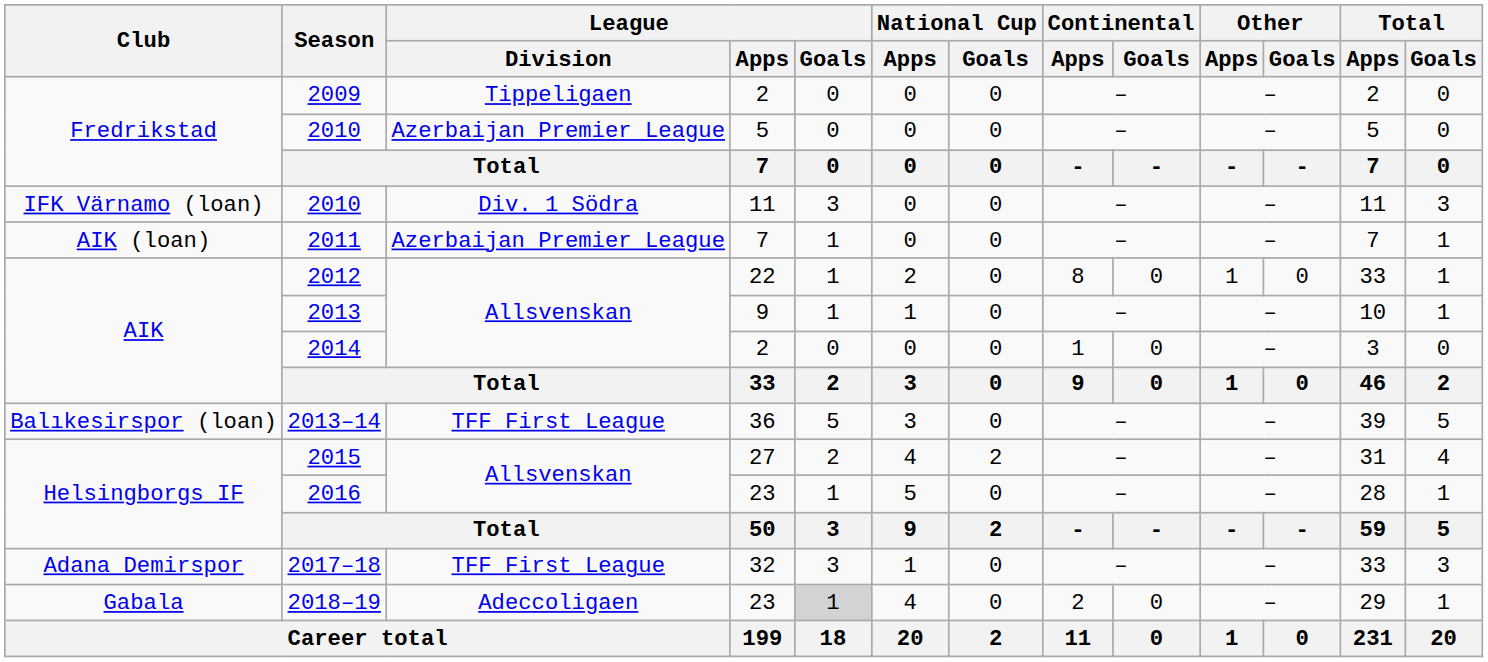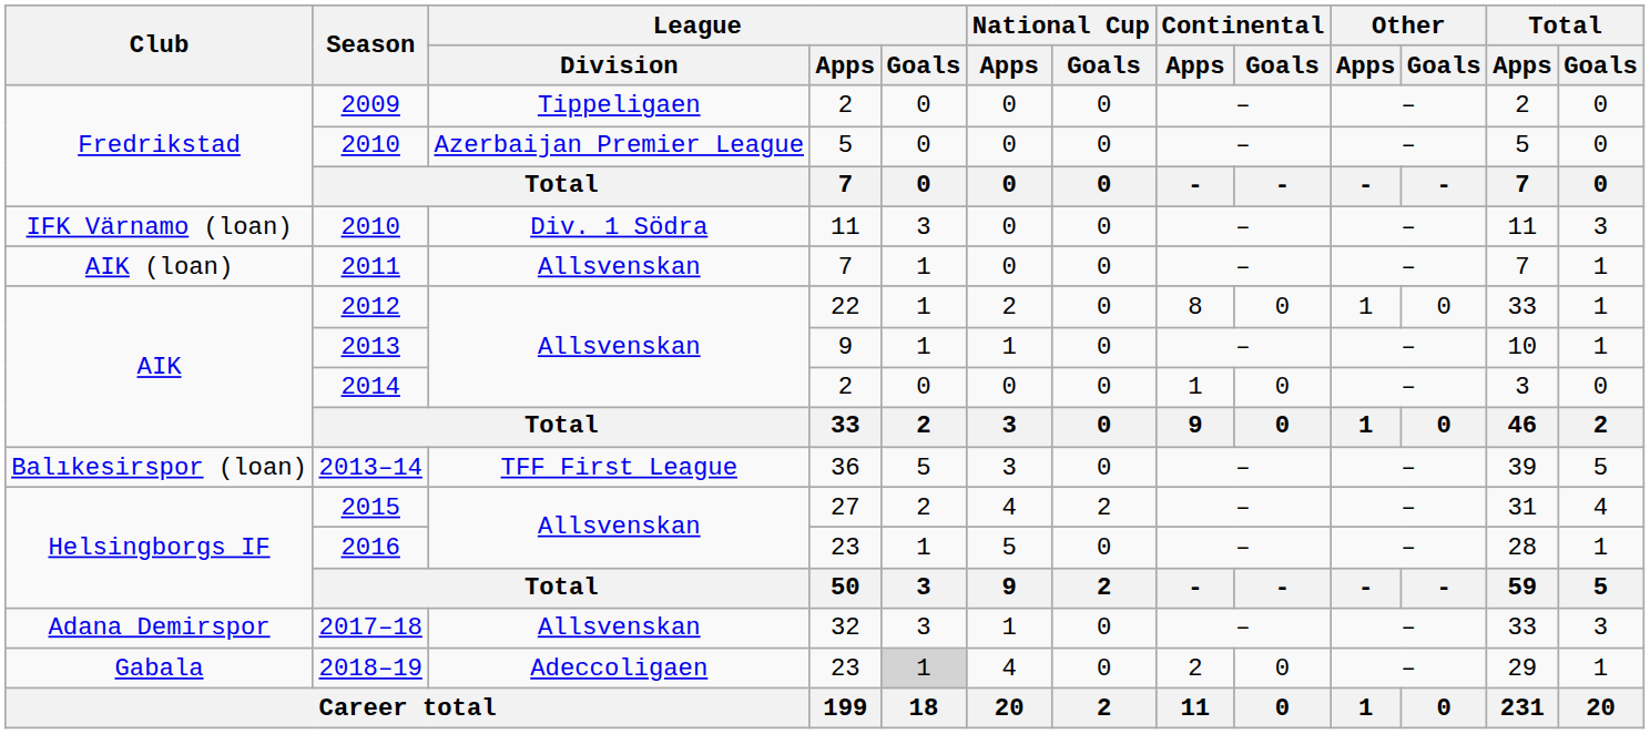2011 | League / Division: Azerbaijan Premier League -> Allsvenskan
2017–18 | League / Division: TFF First League -> Allsvenskan
